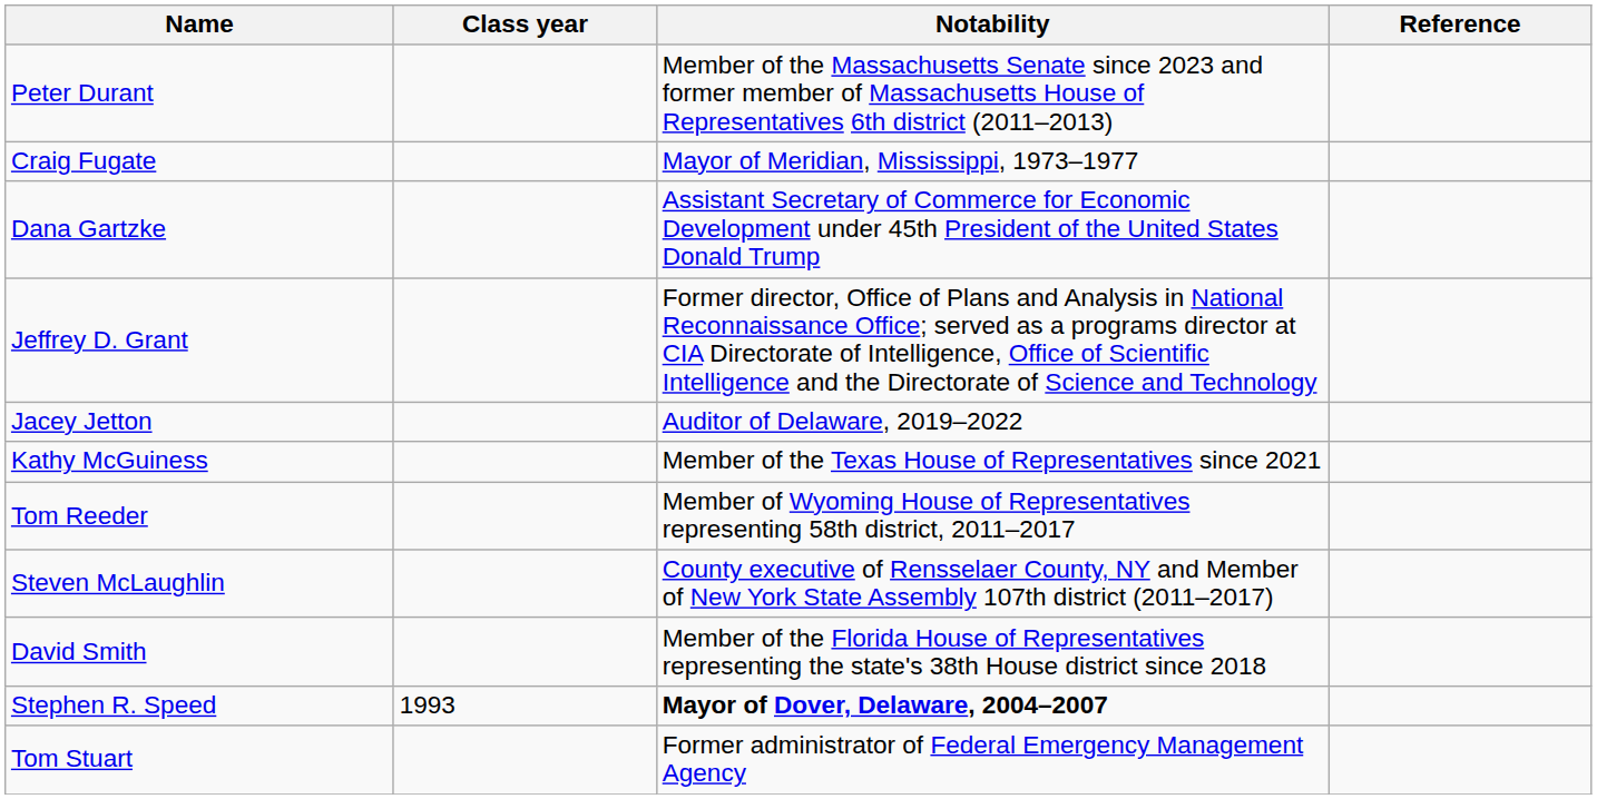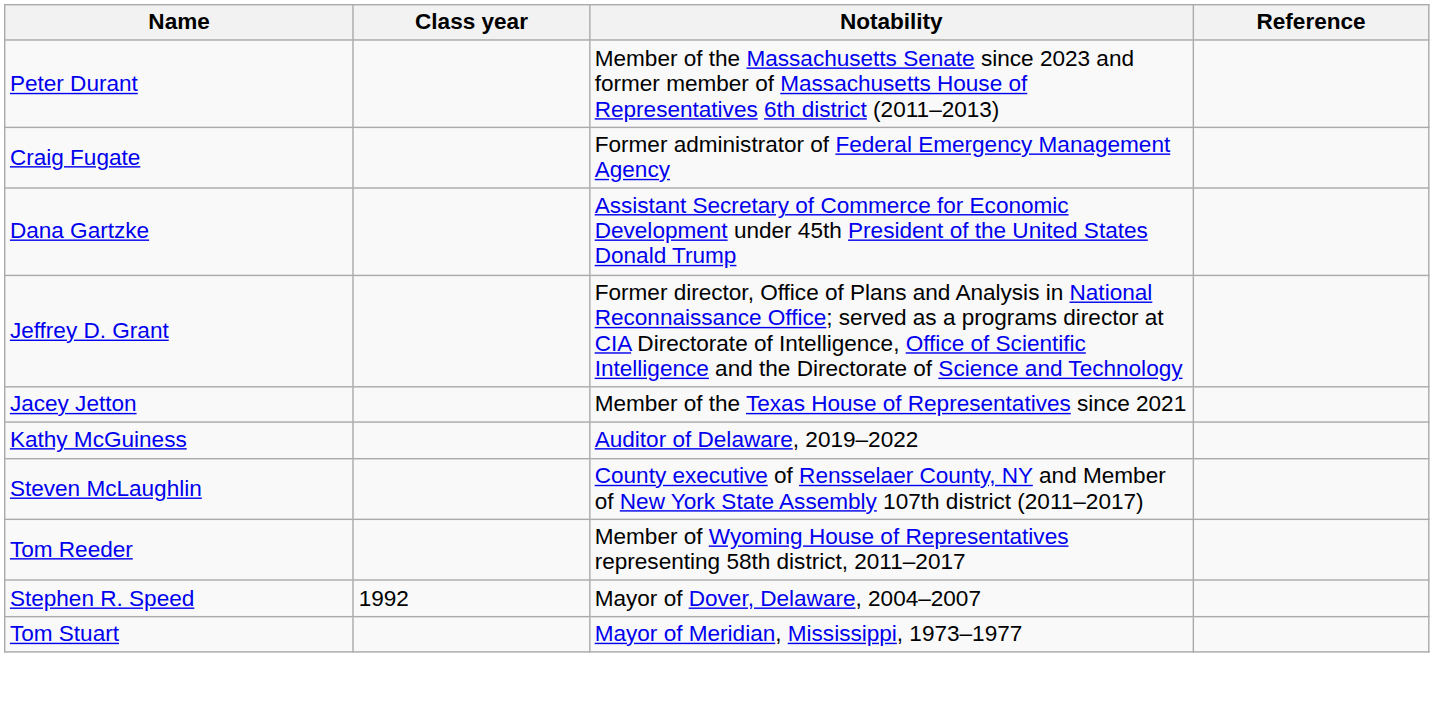Craig Fugate | Notability: Mayor of Meridian, Mississippi, 1973–1977 -> Former administrator of Federal Emergency Management Agency
Jacey Jetton | Notability: Auditor of Delaware, 2019–2022 -> Member of the Texas House of Representatives since 2021
Kathy McGuiness | Notability: Member of the Texas House of Representatives since 2021 -> Auditor of Delaware, 2019–2022
rows swapped: Steven McLaughlin <-> Tom Reeder
- row: David Smith | Member of the Florida House of Representatives representing the state's 38th House district since 2018
Stephen R. Speed | Class year: 1993 -> 1992
Stephen R. Speed | Notability: bold -> normal
Tom Stuart | Notability: Former administrator of Federal Emergency Management Agency -> Mayor of Meridian, Mississippi, 1973–1977
